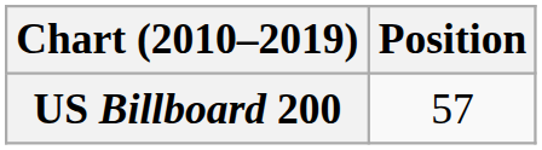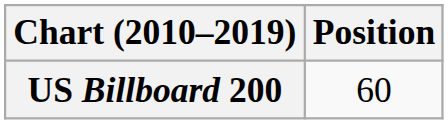US Billboard 200 | Position: 57 -> 60
